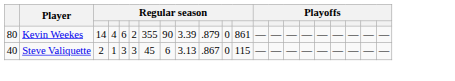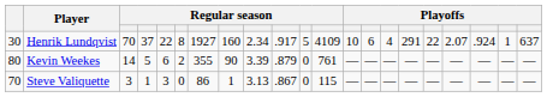+ row: 30 | Henrik Lundqvist | 70 | 37 | 22 | 8 | 1927 | 160 | 2.34 | .917 | 5 | 4109 | 10 | 6 | 4 | 291 | 22 | 2.07 | .924 | 1 | 637
Kevin Weekes | column 4: 4 -> 5
Kevin Weekes | column 12: 861 -> 761
Steve Valiquette | column 1: 40 -> 70
Steve Valiquette | column 3: 2 -> 3
Steve Valiquette | column 6: 3 -> 0
Steve Valiquette | column 7: 45 -> 86
Steve Valiquette | column 8: 6 -> 1
